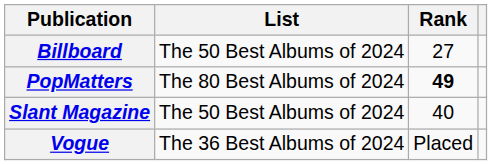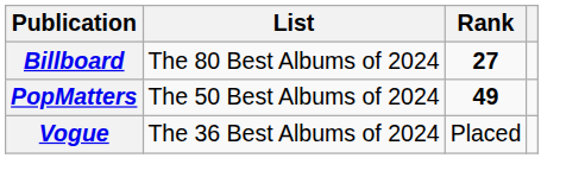Billboard | List: The 50 Best Albums of 2024 -> The 80 Best Albums of 2024
Billboard | Rank: normal -> bold
PopMatters | List: The 80 Best Albums of 2024 -> The 50 Best Albums of 2024
- row: Slant Magazine | The 50 Best Albums of 2024 | 40
